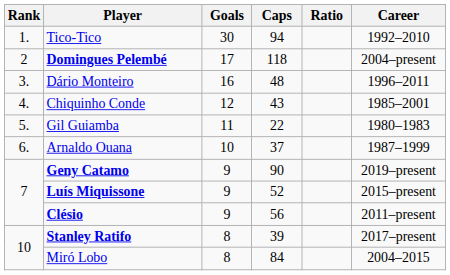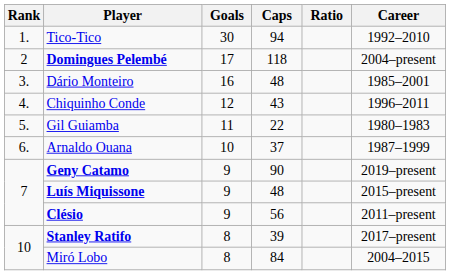Dário Monteiro | Career: 1996–2011 -> 1985–2001
Chiquinho Conde | Career: 1985–2001 -> 1996–2011
Luís Miquissone | Caps: 52 -> 48
